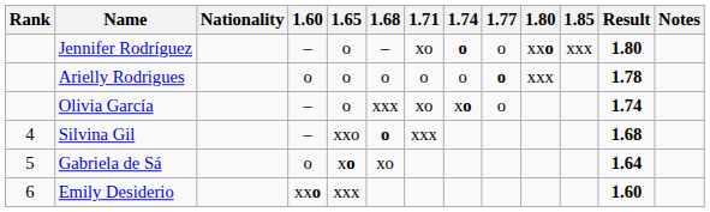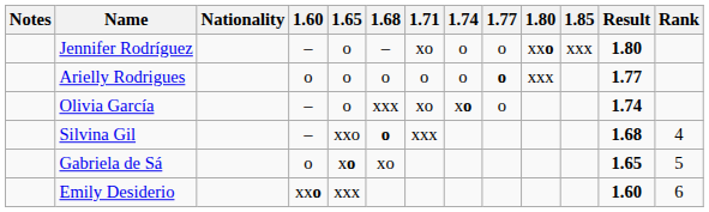columns swapped: Rank <-> Notes
Jennifer Rodríguez | 1.74: bold -> normal
Arielly Rodrigues | Result: 1.78 -> 1.77
Gabriela de Sá | Result: 1.64 -> 1.65
